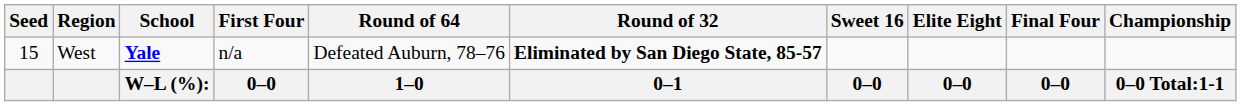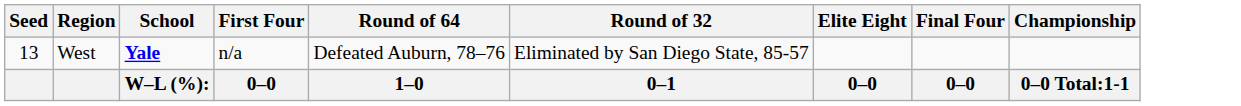- column: Sweet 16 | 0–0
West | Seed: 15 -> 13
West | Round of 32: bold -> normal
